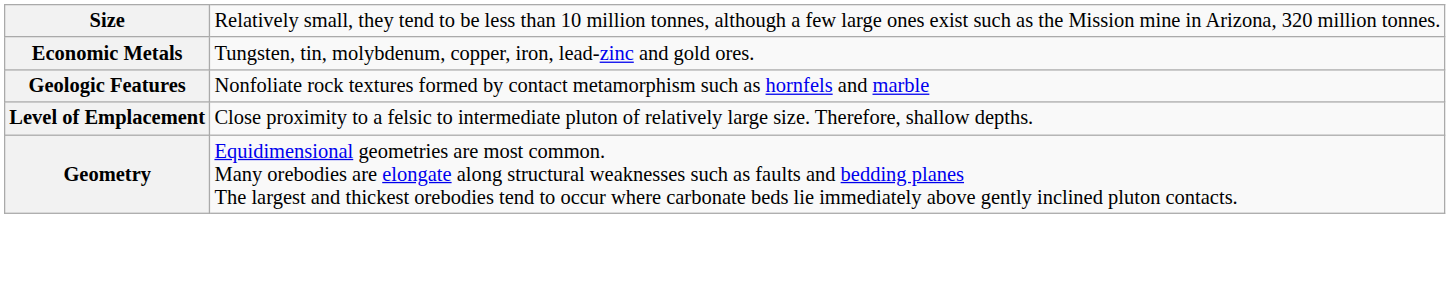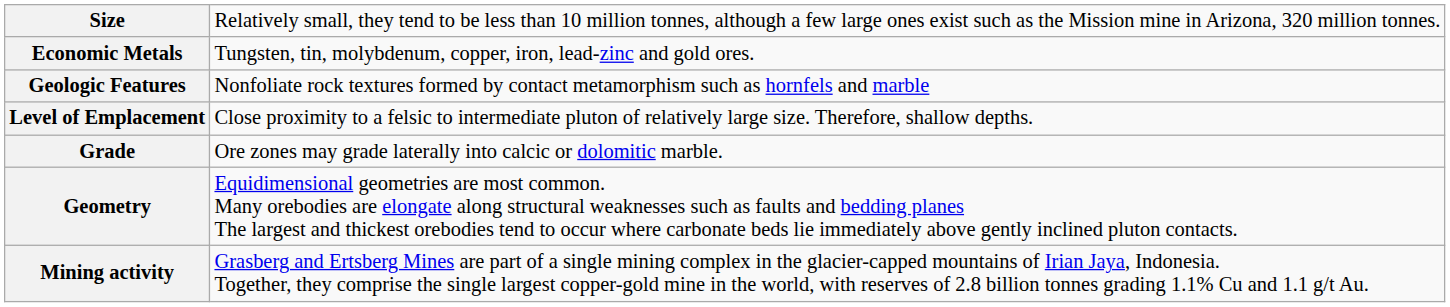+ row: Grade | Ore zones may grade laterally into calcic or dolomitic marble.
+ row: Mining activity | Grasberg and Ertsberg Mines are part of a single mining complex in the glacier-capped mountains of Irian Jaya, Indonesia. Together, they comprise the single largest copper-gold mine in the world, with reserves of 2.8 billion tonnes grading 1.1% Cu and 1.1 g/t Au.
